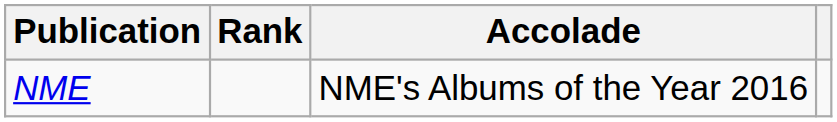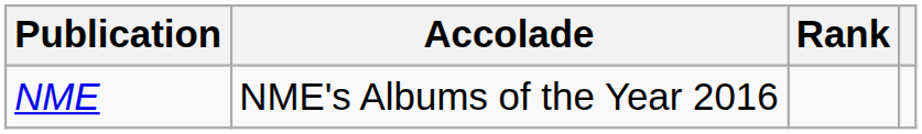columns swapped: Accolade <-> Rank
